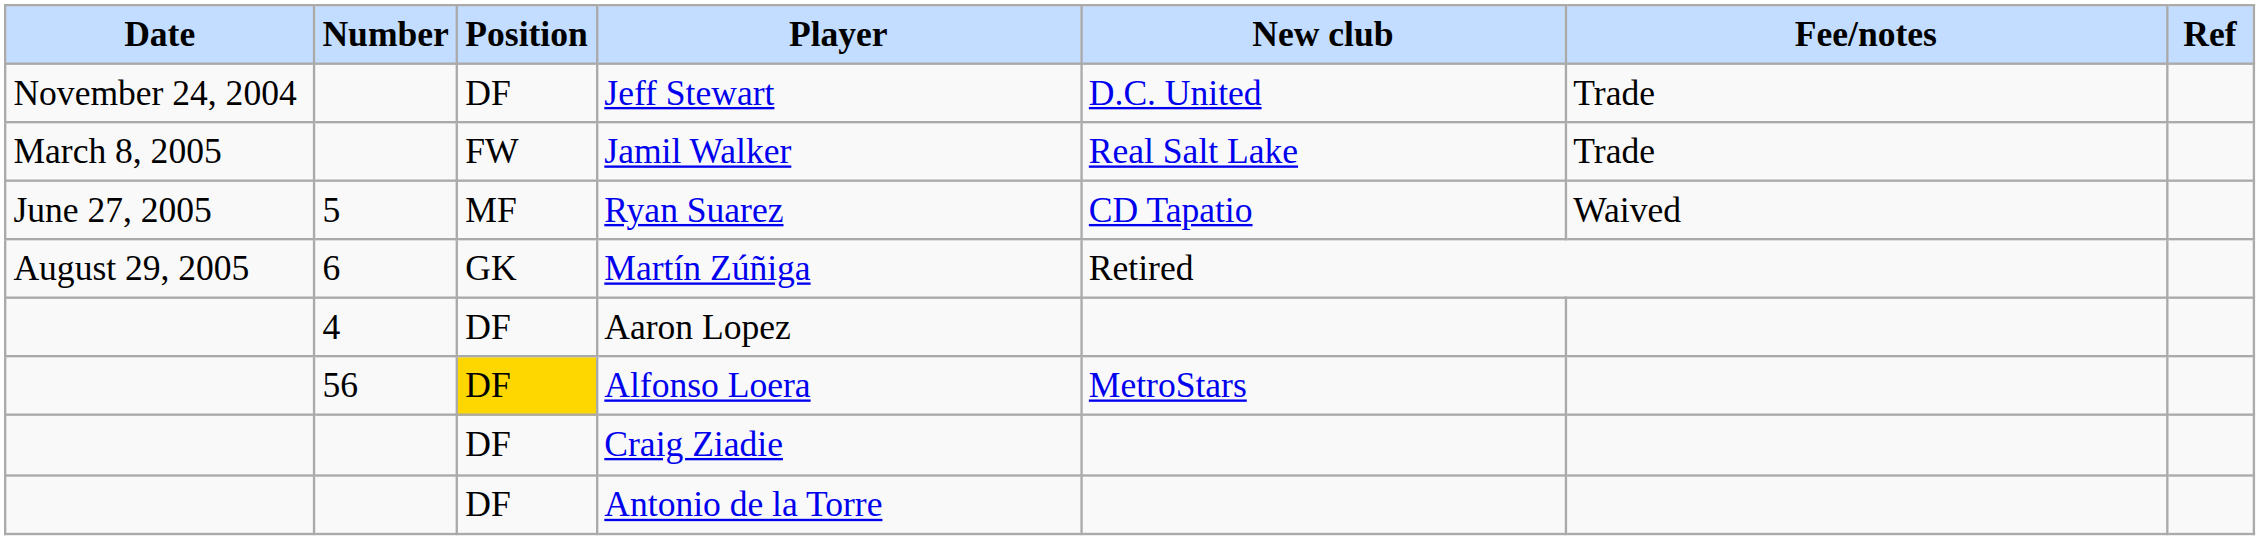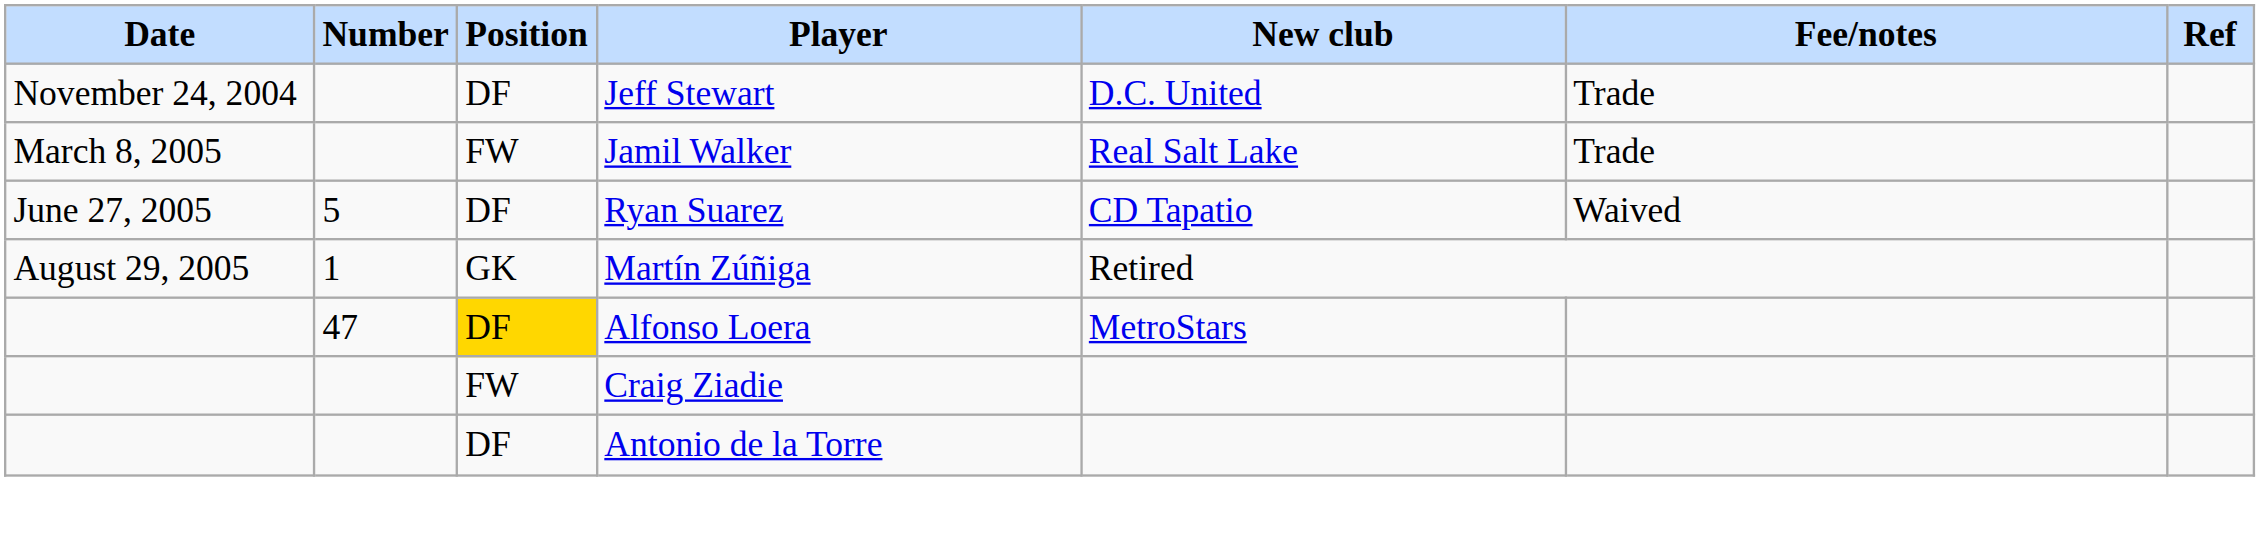Ryan Suarez | Position: MF -> DF
Martín Zúñiga | Number: 6 -> 1
- row: 4 | DF | Aaron Lopez
Alfonso Loera | Number: 56 -> 47
Craig Ziadie | Position: DF -> FW
